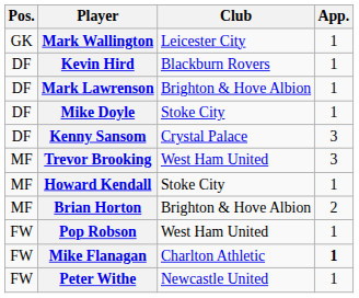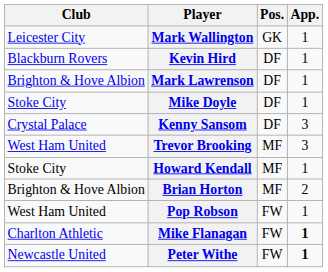columns swapped: Pos. <-> Club
Peter Withe | App.: normal -> bold
